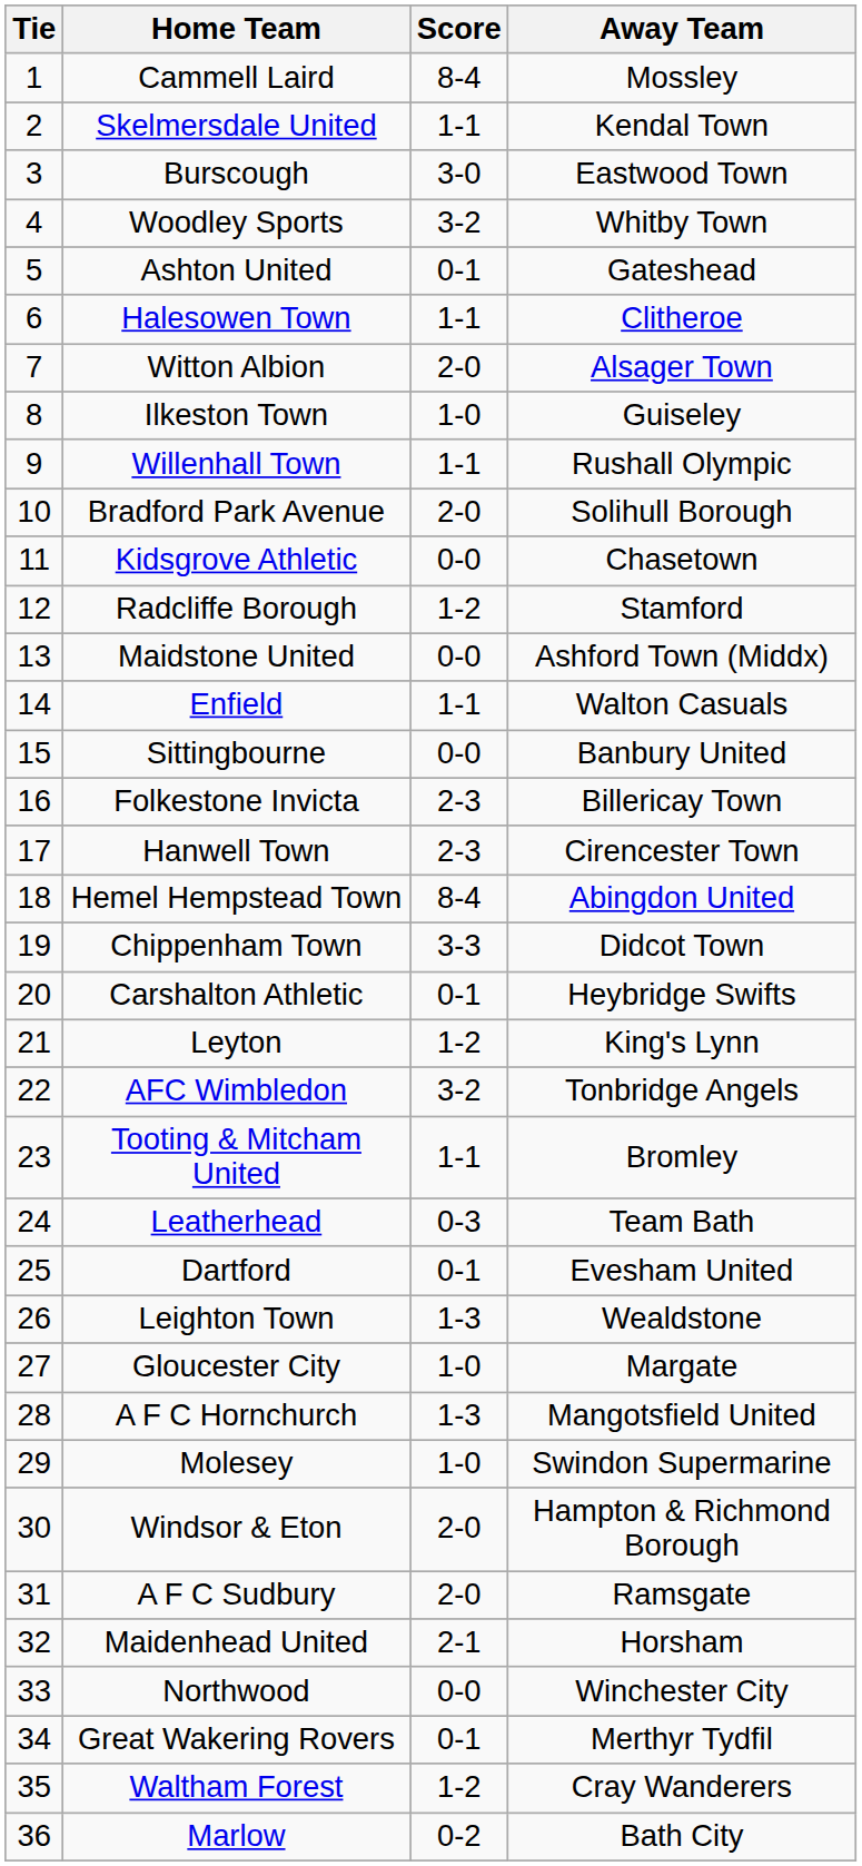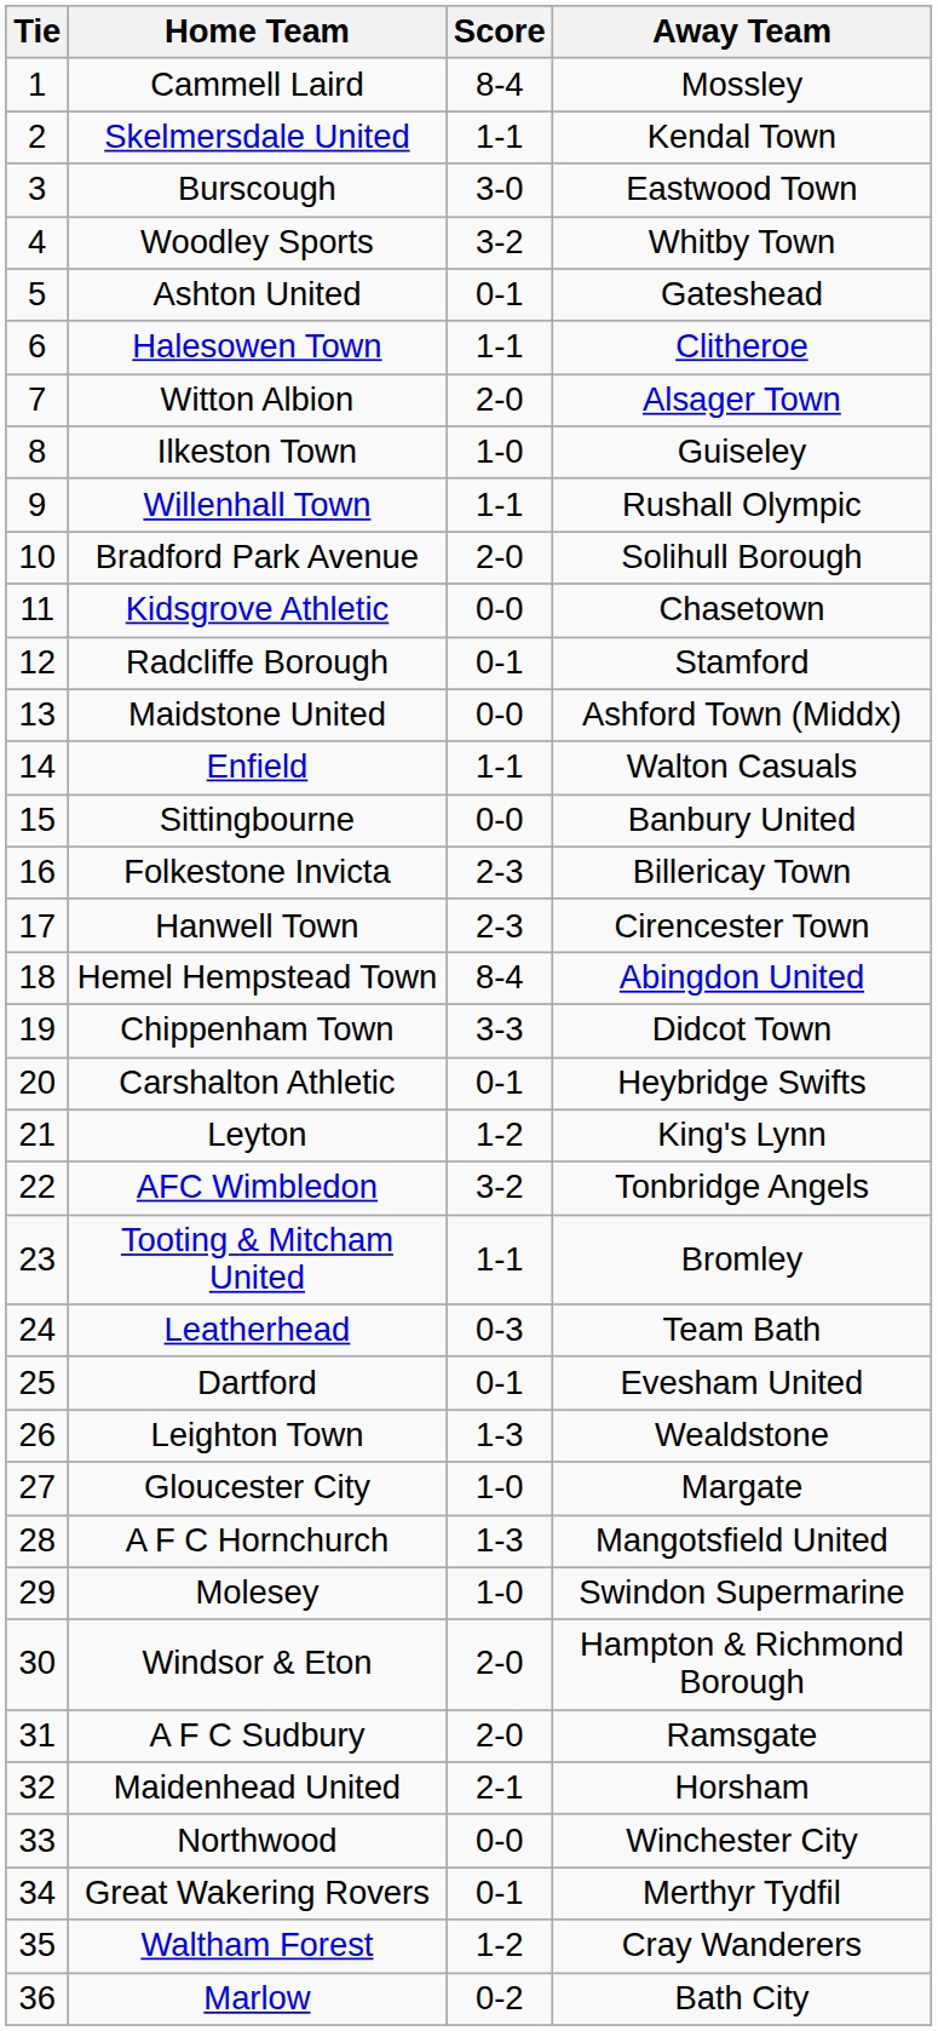Radcliffe Borough | Score: 1-2 -> 0-1
